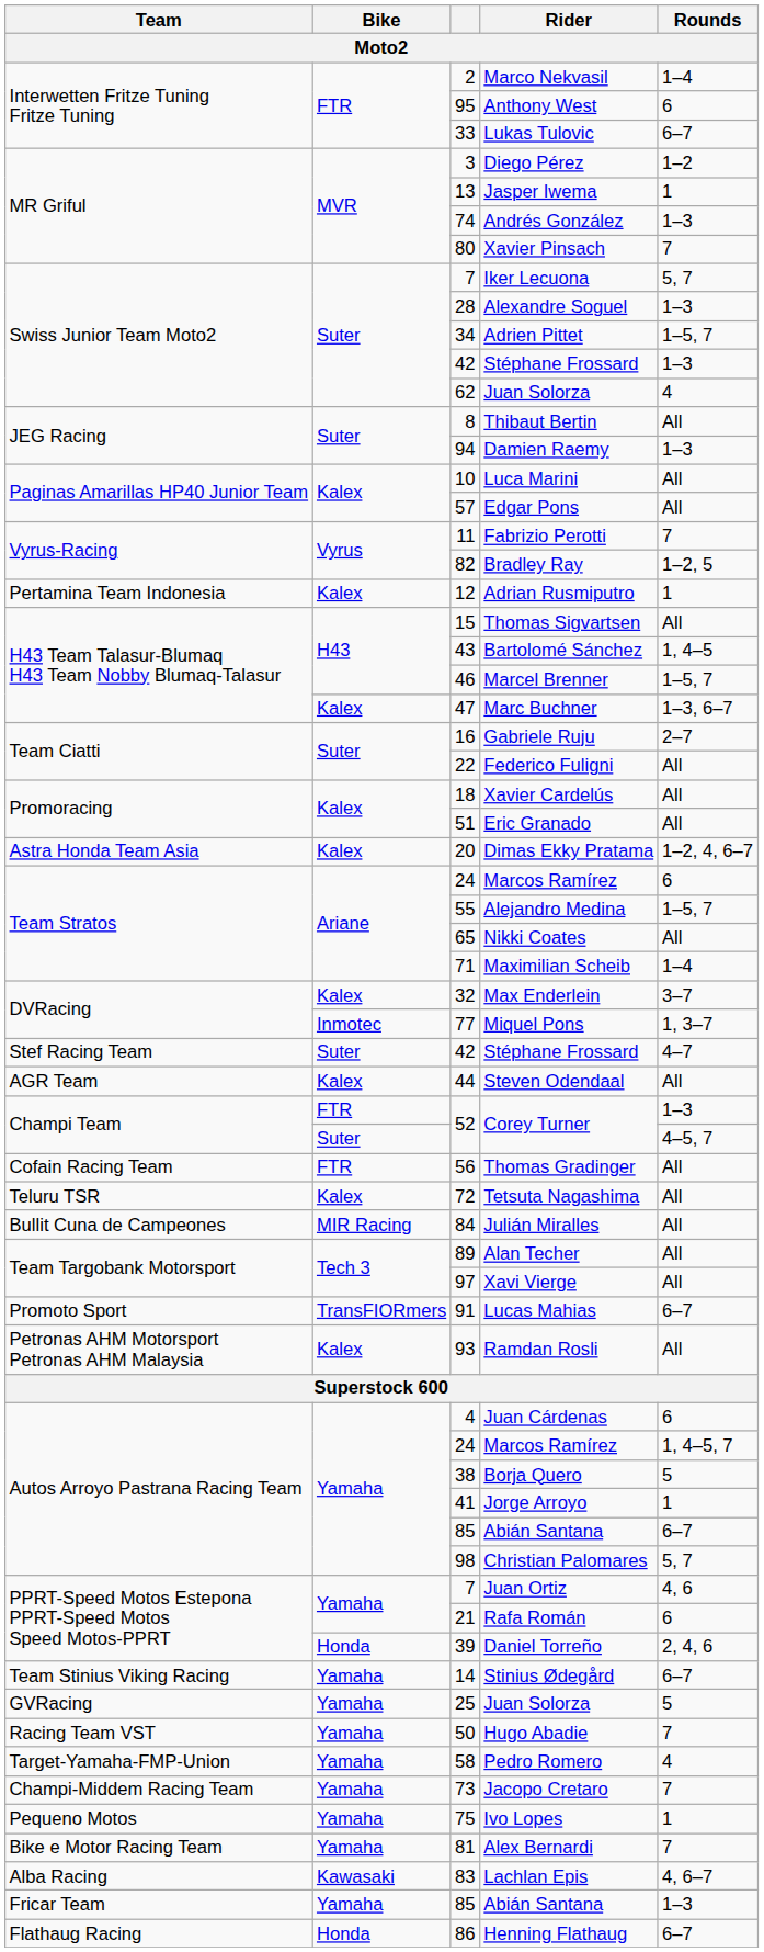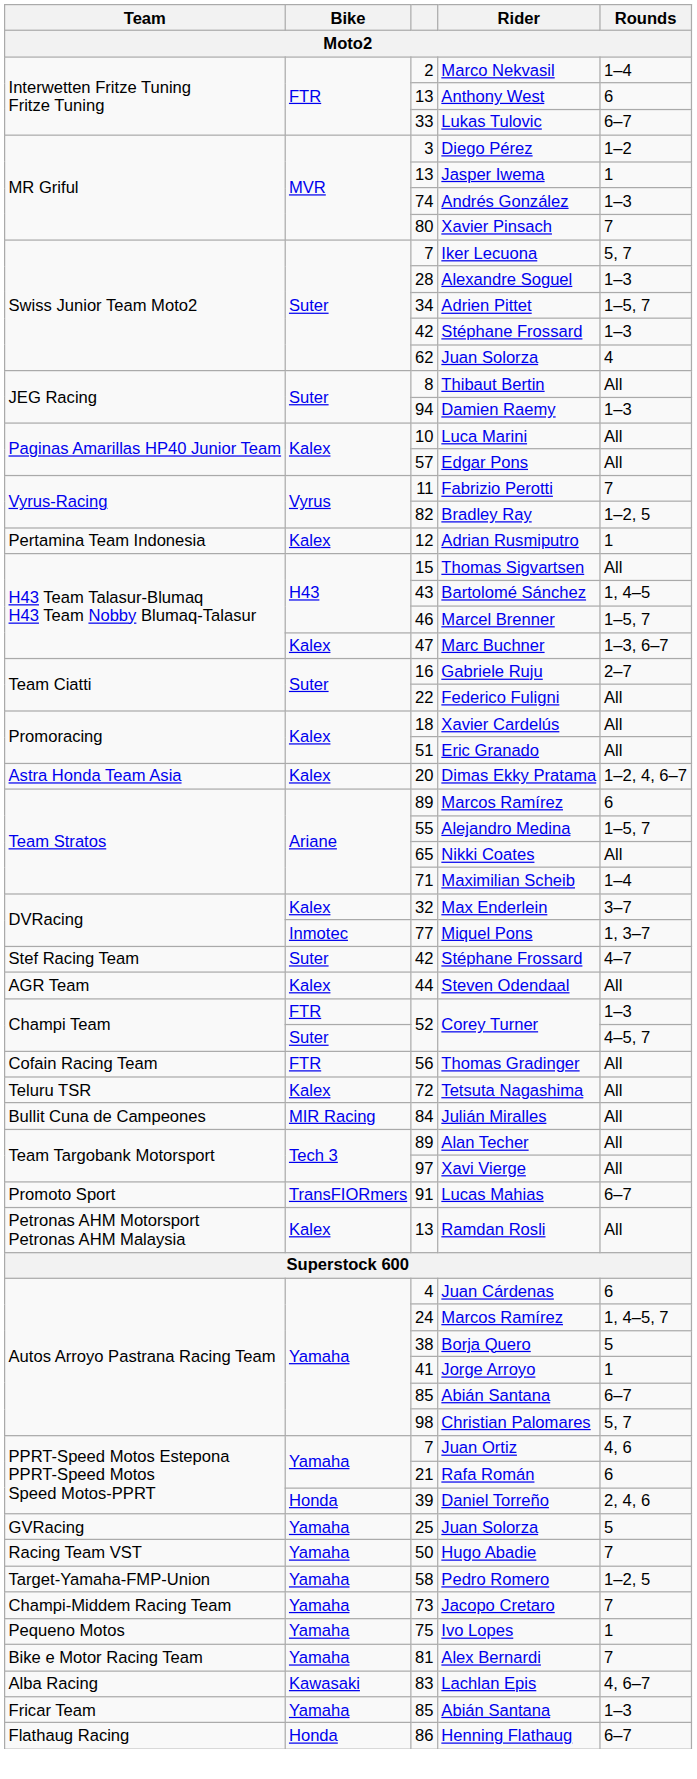Anthony West | column 3: 95 -> 13
Team Stratos / Marcos Ramírez | column 3: 24 -> 89
Ramdan Rosli | column 3: 93 -> 13
- row: Team Stinius Viking Racing | Yamaha | 14 | Stinius Ødegård | 6–7
Pedro Romero | Rounds: 4 -> 1–2, 5
